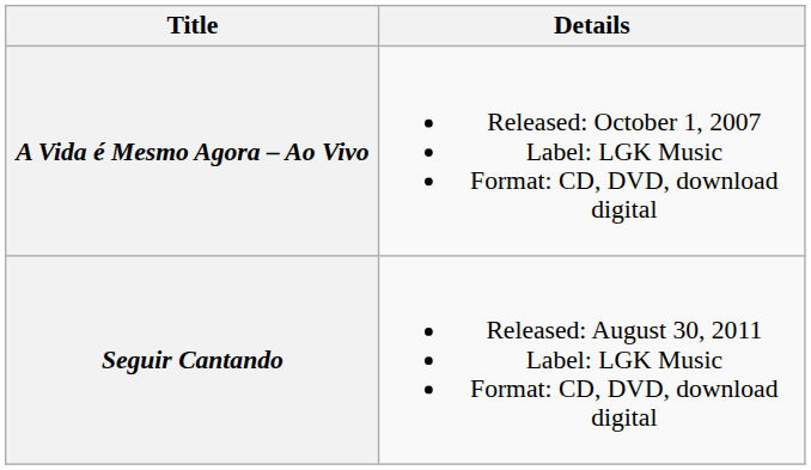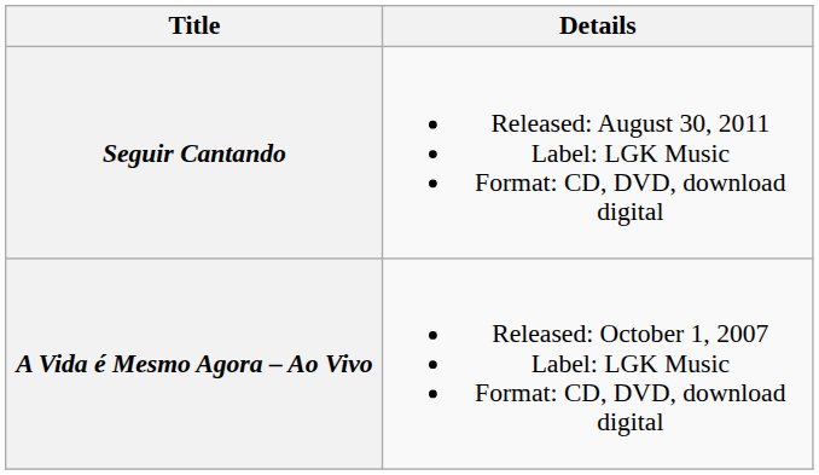rows swapped: A Vida é Mesmo Agora – Ao Vivo <-> Seguir Cantando
